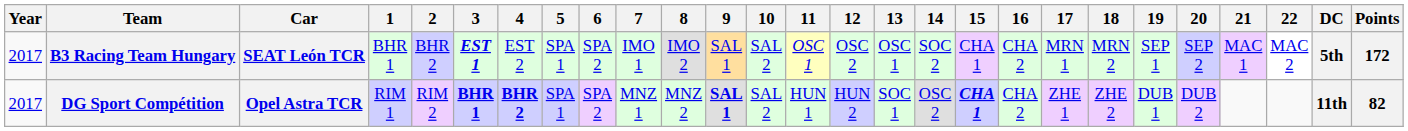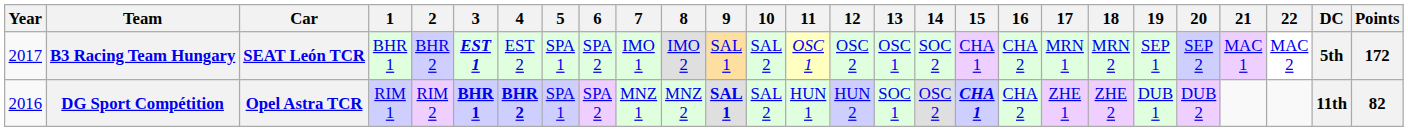DG Sport Compétition | Year: 2017 -> 2016
